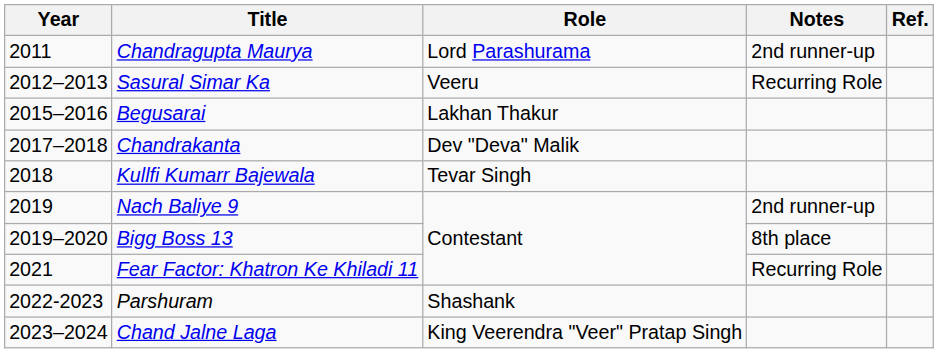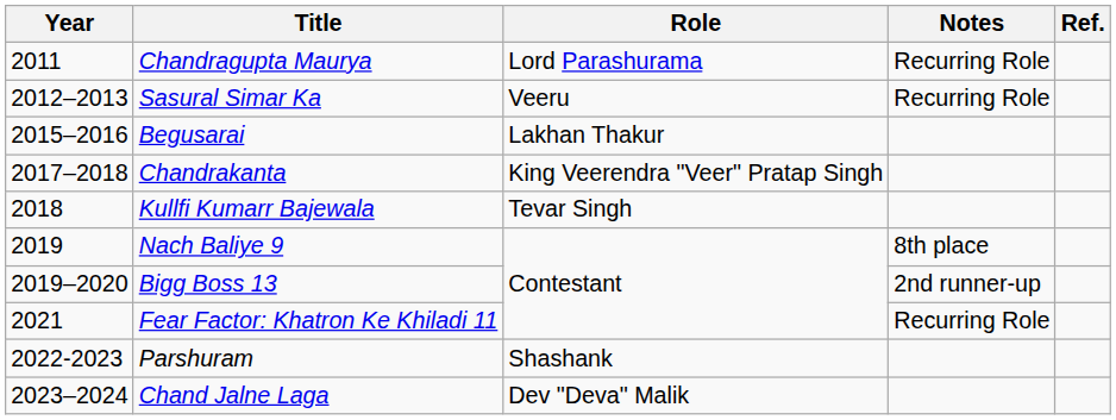Chandragupta Maurya | Notes: 2nd runner-up -> Recurring Role
Chandrakanta | Role: Dev "Deva" Malik -> King Veerendra "Veer" Pratap Singh
Nach Baliye 9 | Notes: 2nd runner-up -> 8th place
Bigg Boss 13 | Notes: 8th place -> 2nd runner-up
Chand Jalne Laga | Role: King Veerendra "Veer" Pratap Singh -> Dev "Deva" Malik
